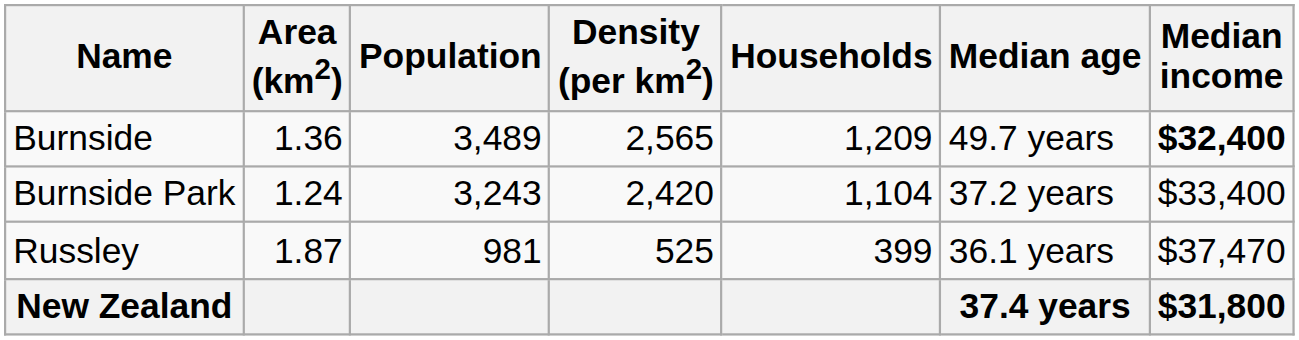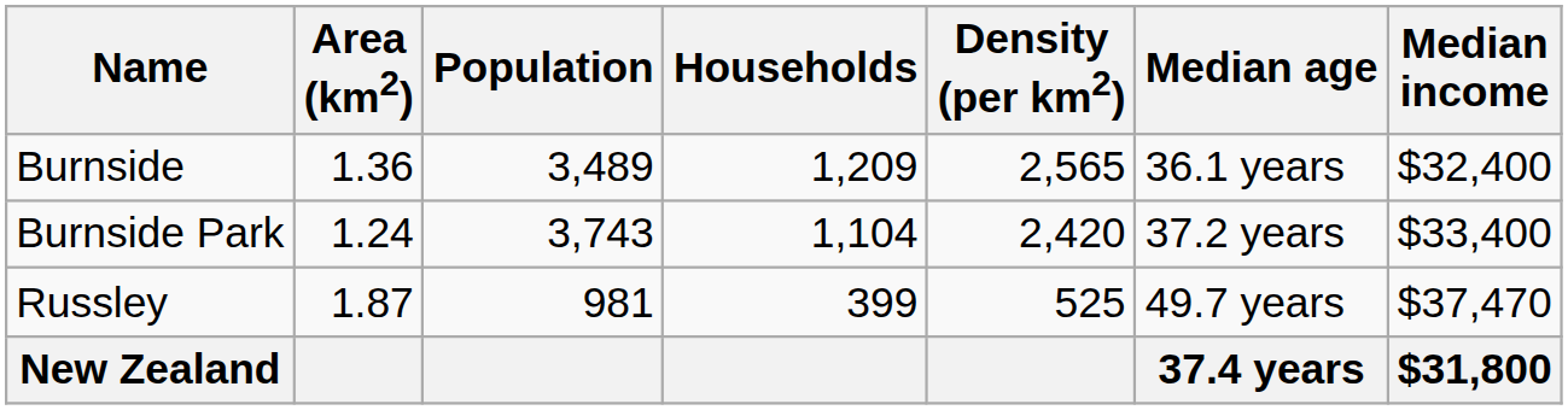columns swapped: Density (per km2) <-> Households
Burnside | Median age: 49.7 years -> 36.1 years
Burnside | Median income: bold -> normal
Burnside Park | Population: 3,243 -> 3,743
Russley | Median age: 36.1 years -> 49.7 years
